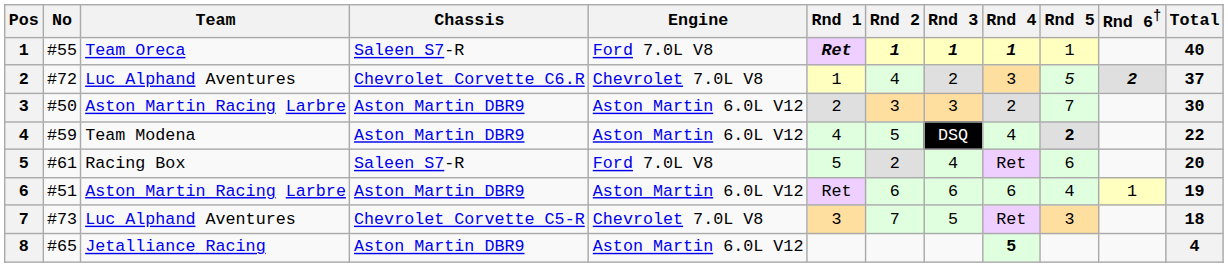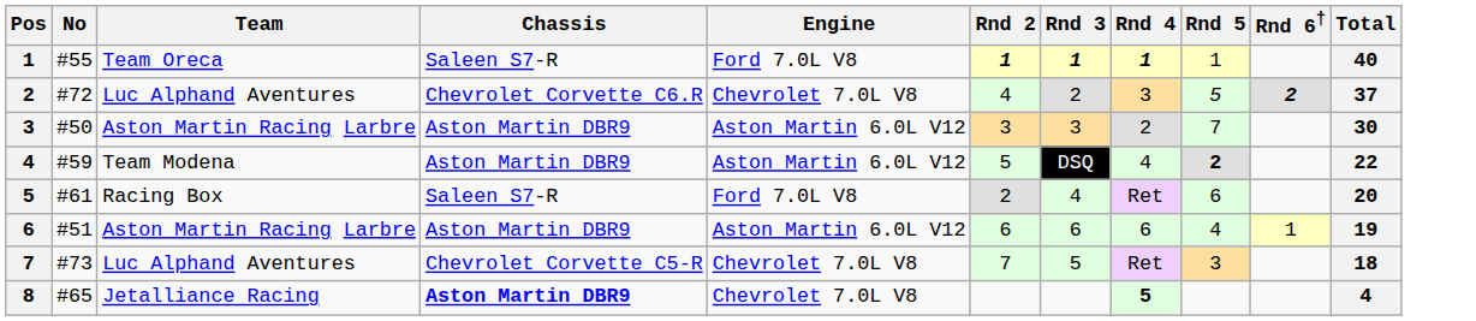- column: Rnd 1 | Ret | 1 | 2 | 4 | 5 | Ret | 3
8 | Chassis: normal -> bold
8 | Engine: Aston Martin 6.0L V12 -> Chevrolet 7.0L V8
